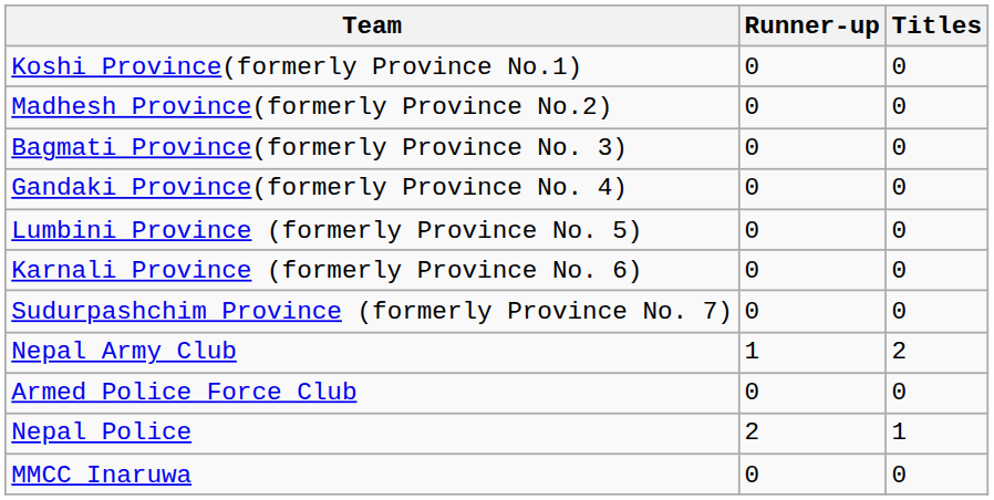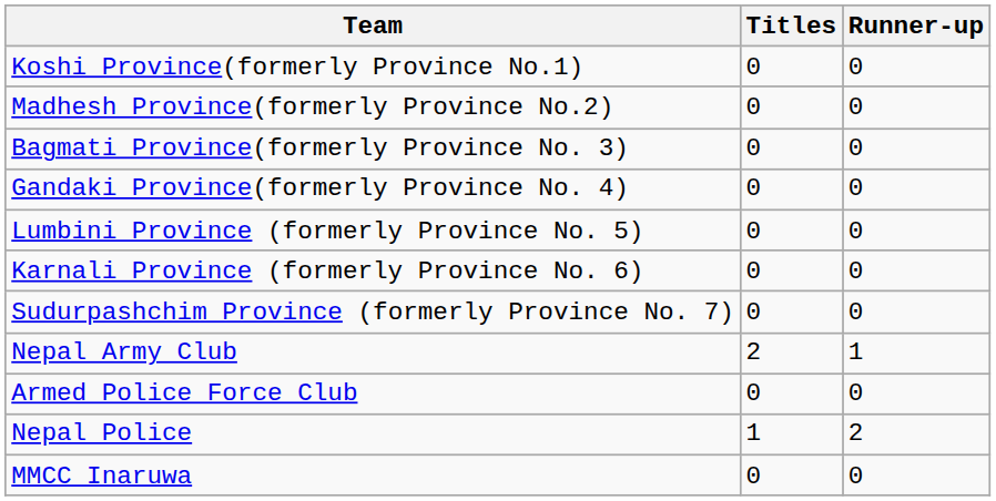columns swapped: Titles <-> Runner-up
